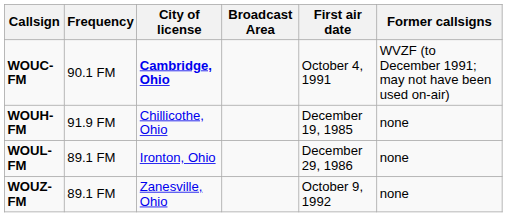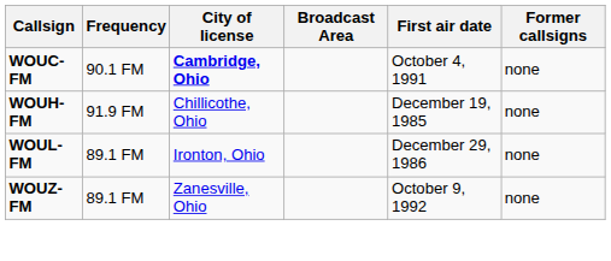WOUC-FM | Former callsigns: WVZF (to December 1991; may not have been used on-air) -> none
